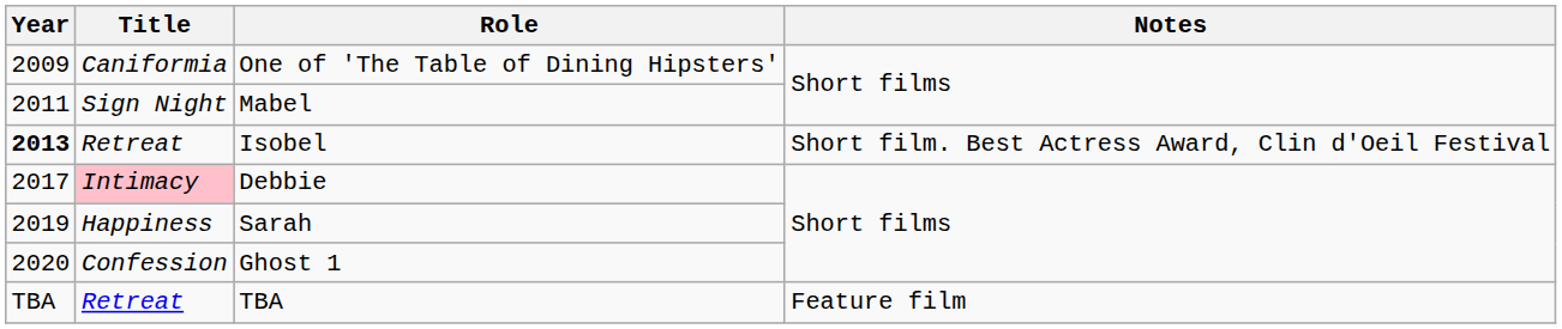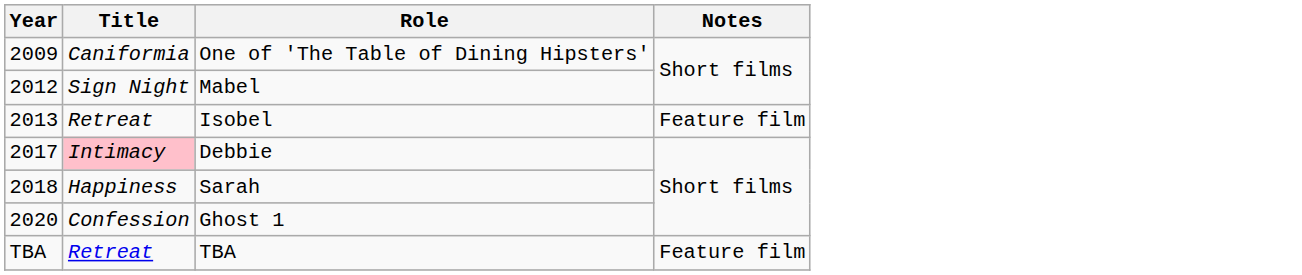Mabel | Year: 2011 -> 2012
Isobel | Year: bold -> normal
Isobel | Notes: Short film. Best Actress Award, Clin d'Oeil Festival -> Feature film
Sarah | Year: 2019 -> 2018
